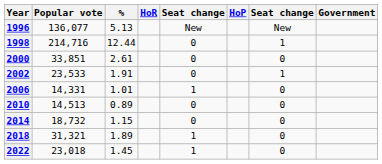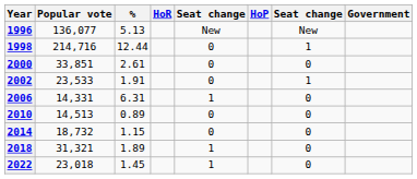2006 | %: 1.01 -> 6.31
